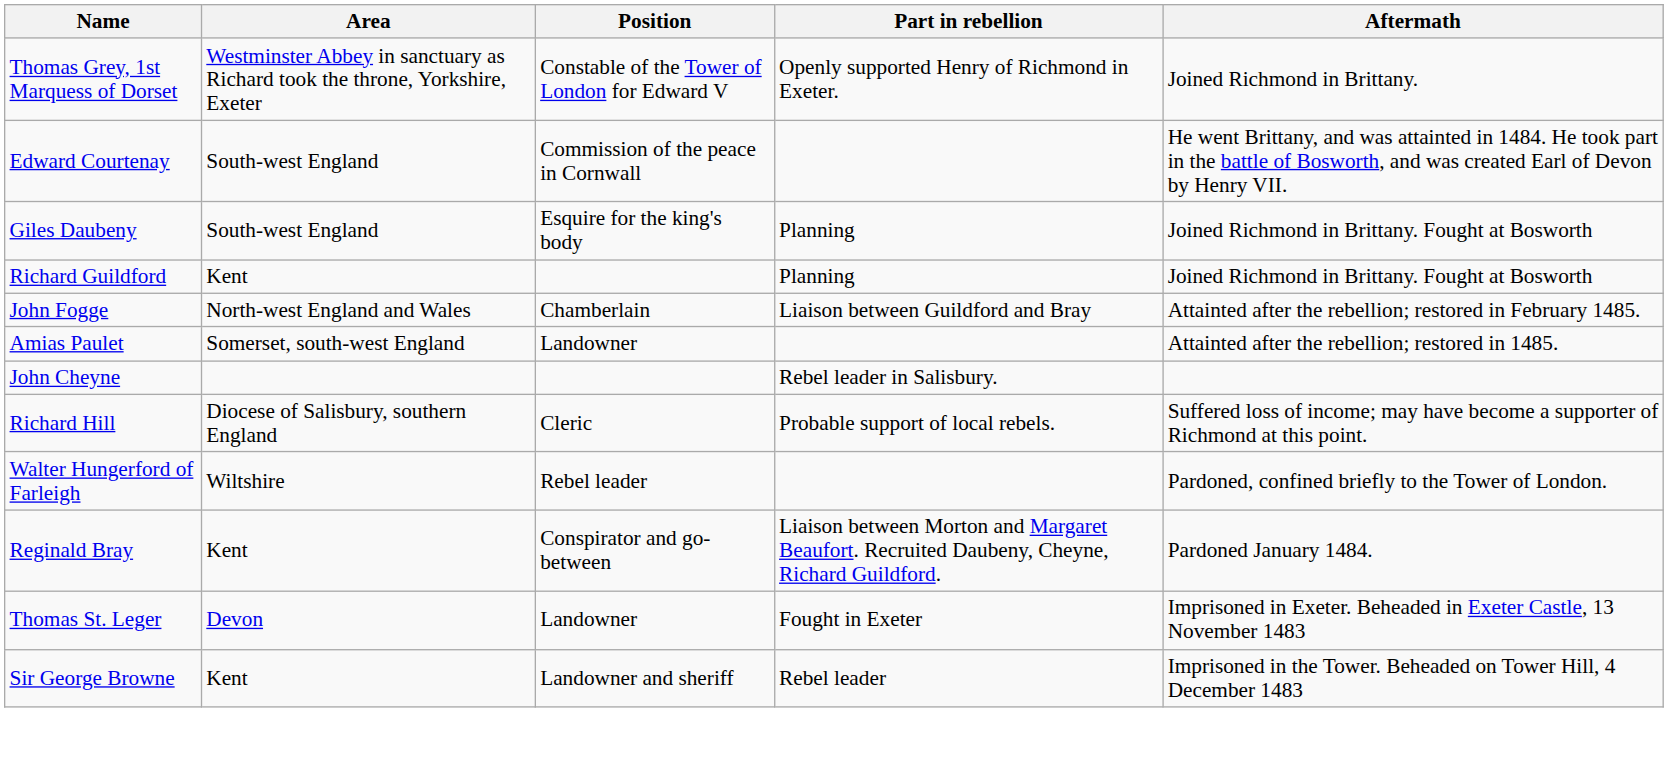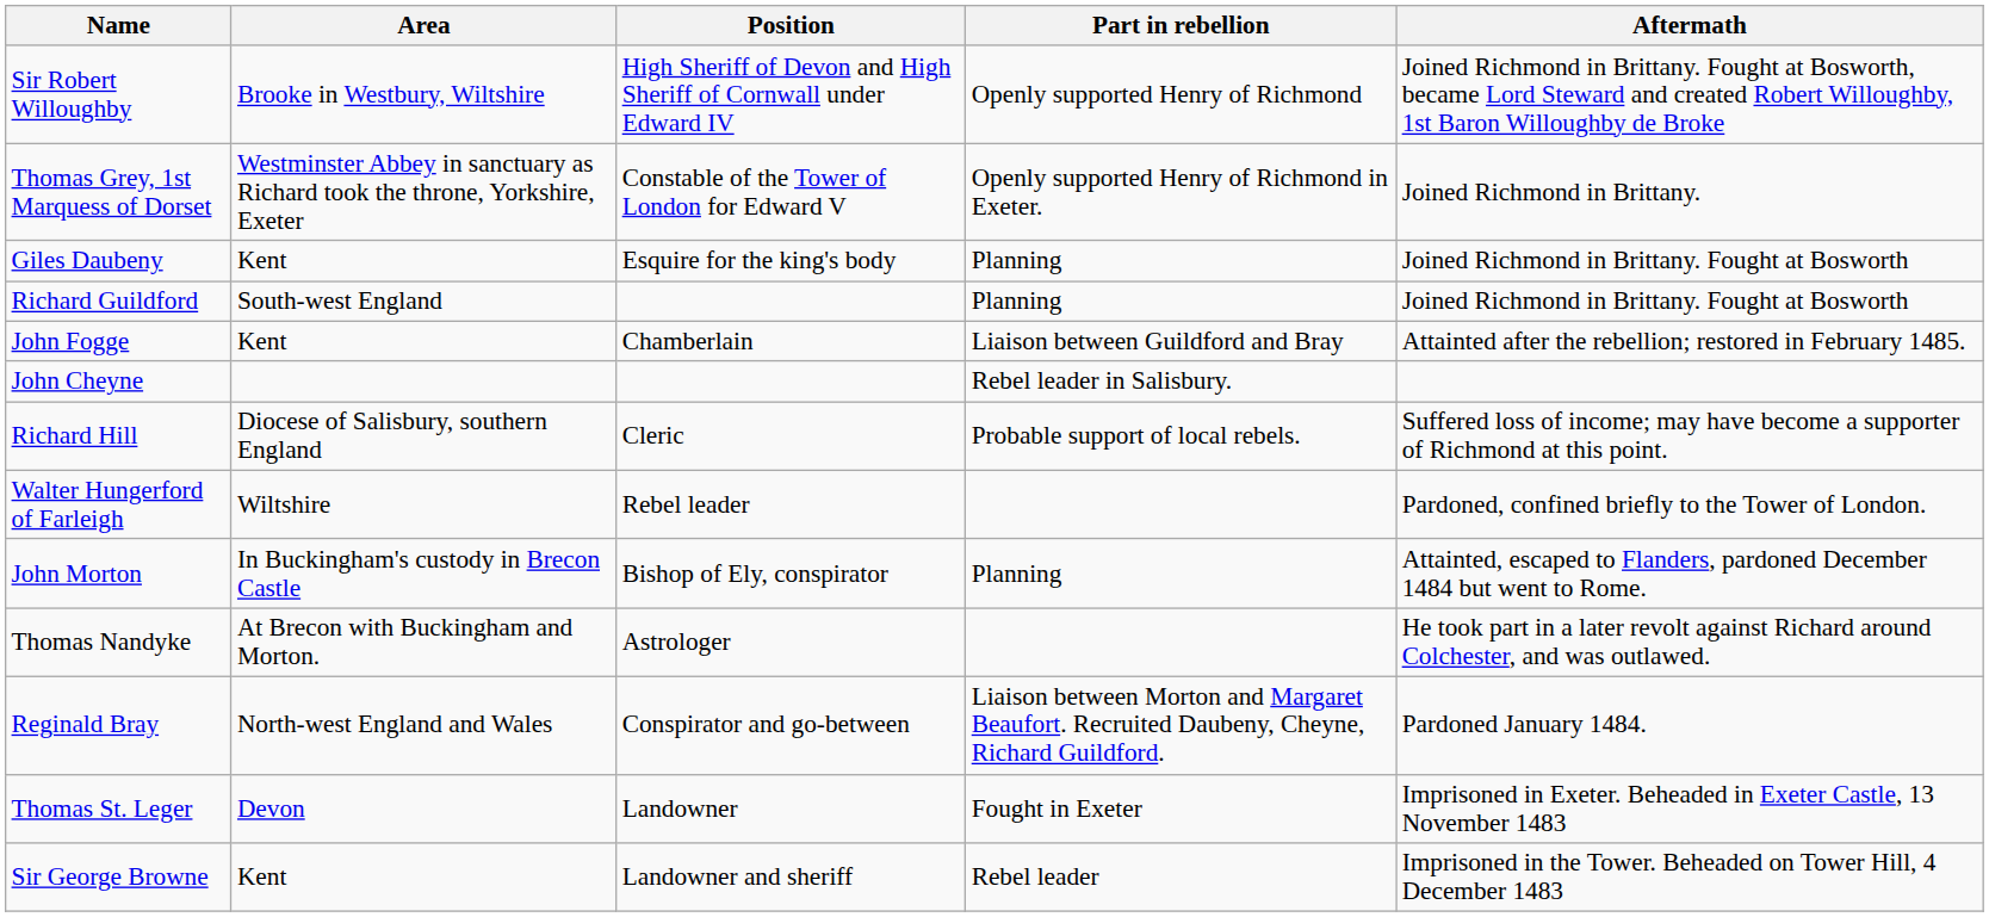+ row: Sir Robert Willoughby | Brooke in Westbury, Wiltshire | High Sheriff of Devon and High Sheriff of Cornwall under Edward IV | Openly supported Henry of Richmond | Joined Richmond in Brittany. Fought at Bosworth, became Lord Steward and created Robert Willoughby, 1st Baron Willoughby de Broke
- row: Edward Courtenay | South-west England | Commission of the peace in Cornwall | He went Brittany, and was attainted in 1484. He took part in the battle of Bosworth, and was created Earl of Devon by Henry VII.
Giles Daubeny | Area: South-west England -> Kent
Richard Guildford | Area: Kent -> South-west England
John Fogge | Area: North-west England and Wales -> Kent
- row: Amias Paulet | Somerset, south-west England | Landowner | Attainted after the rebellion; restored in 1485.
+ row: John Morton | In Buckingham's custody in Brecon Castle | Bishop of Ely, conspirator | Planning | Attainted, escaped to Flanders, pardoned December 1484 but went to Rome.
+ row: Thomas Nandyke | At Brecon with Buckingham and Morton. | Astrologer | He took part in a later revolt against Richard around Colchester, and was outlawed.
Reginald Bray | Area: Kent -> North-west England and Wales
